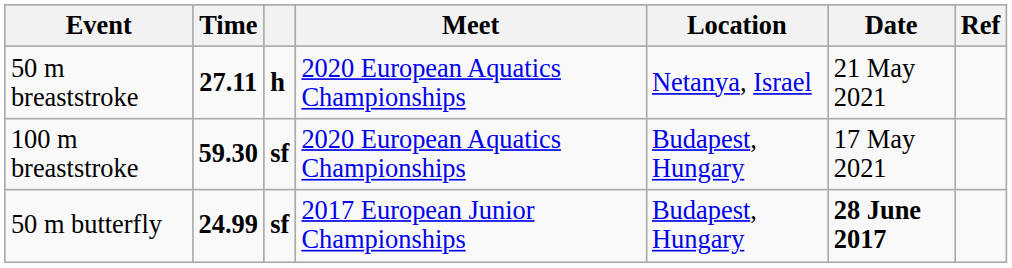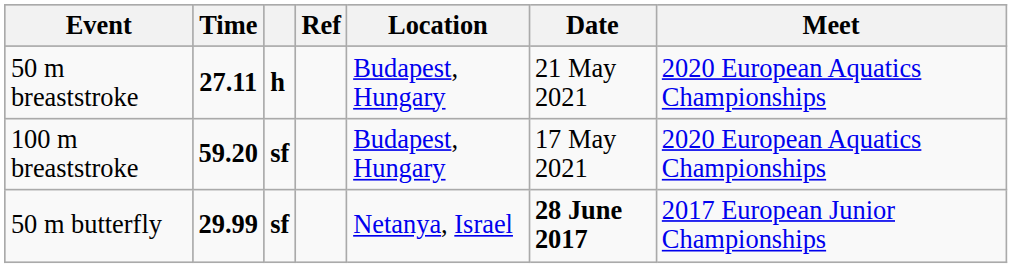columns swapped: Meet <-> Ref
50 m breaststroke | Location: Netanya, Israel -> Budapest, Hungary
100 m breaststroke | Time: 59.30 -> 59.20
50 m butterfly | Time: 24.99 -> 29.99
50 m butterfly | Location: Budapest, Hungary -> Netanya, Israel
